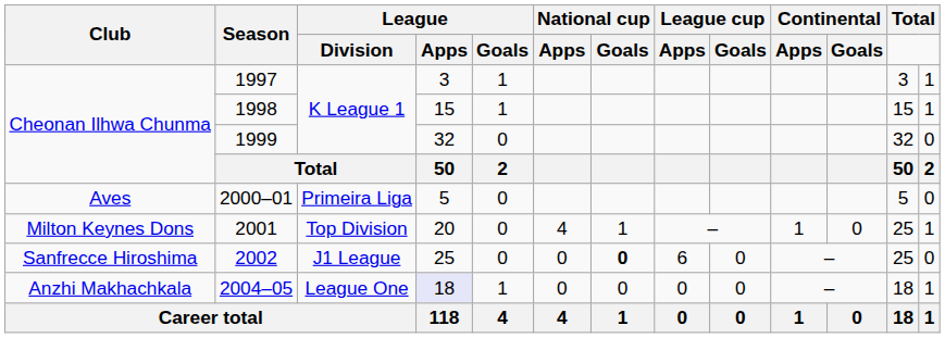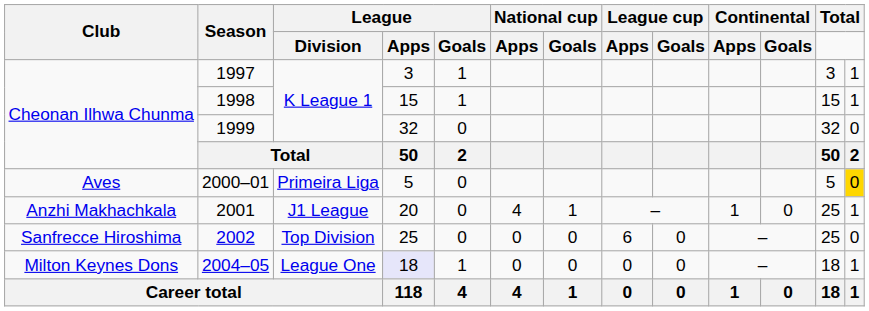2000–01 | column 13: no background -> gold background
2001 | Club: Milton Keynes Dons -> Anzhi Makhachkala
2001 | League / Division: Top Division -> J1 League
2002 | League / Division: J1 League -> Top Division
2002 | National cup / Goals: bold -> normal
2004–05 | Club: Anzhi Makhachkala -> Milton Keynes Dons
